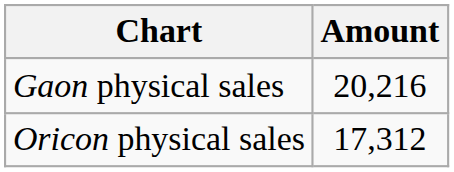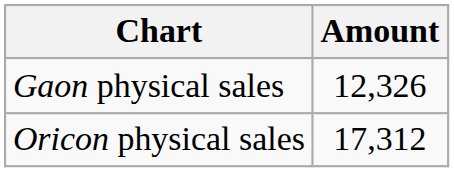Gaon physical sales | Amount: 20,216 -> 12,326
